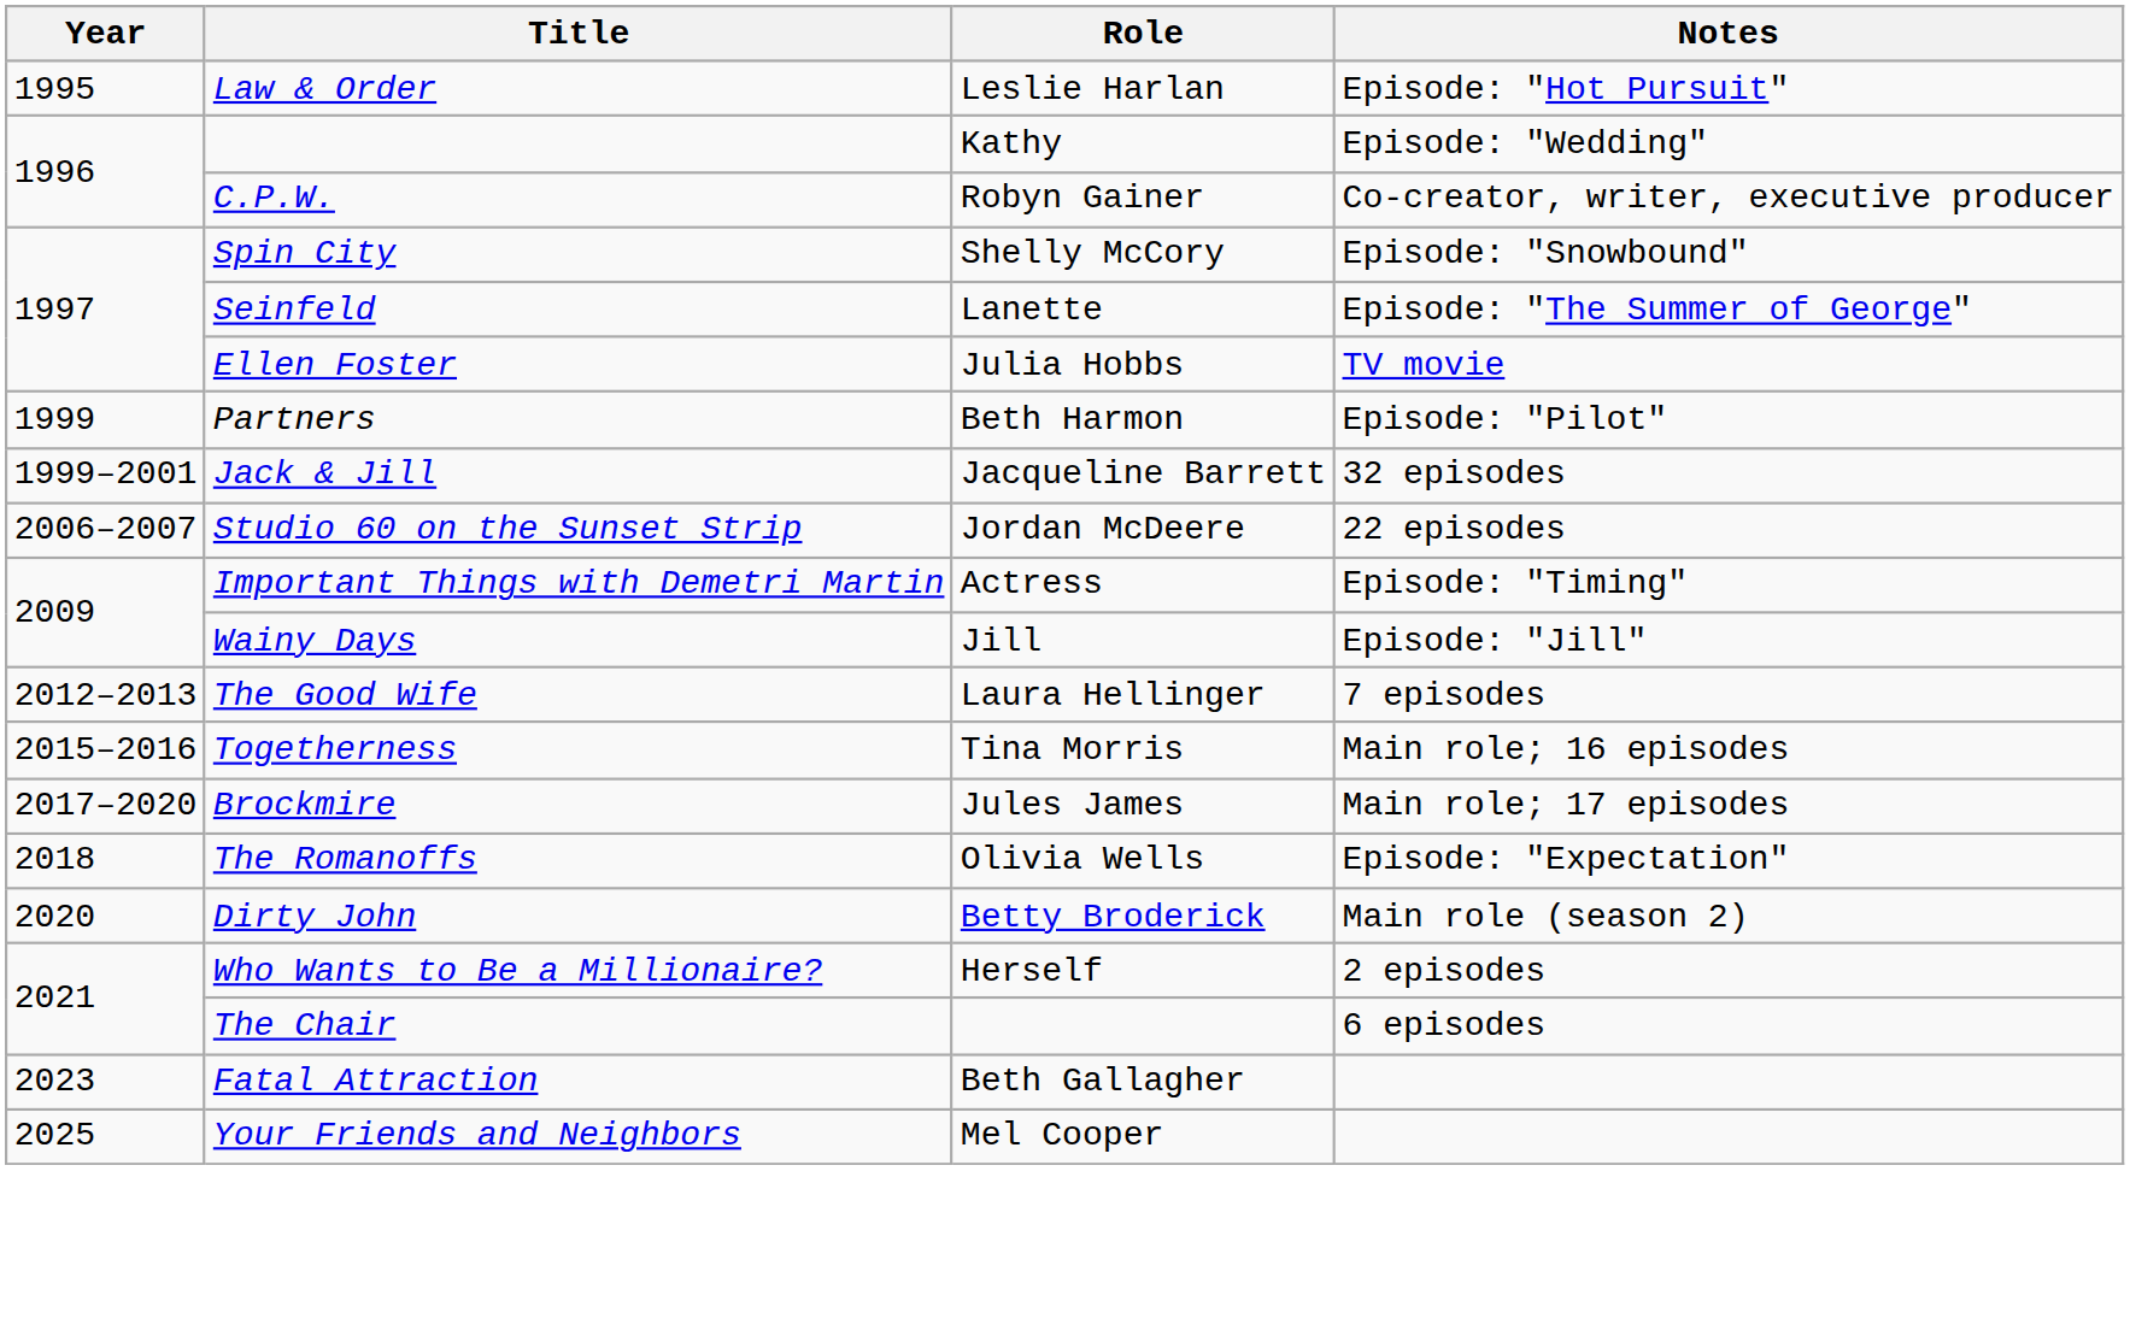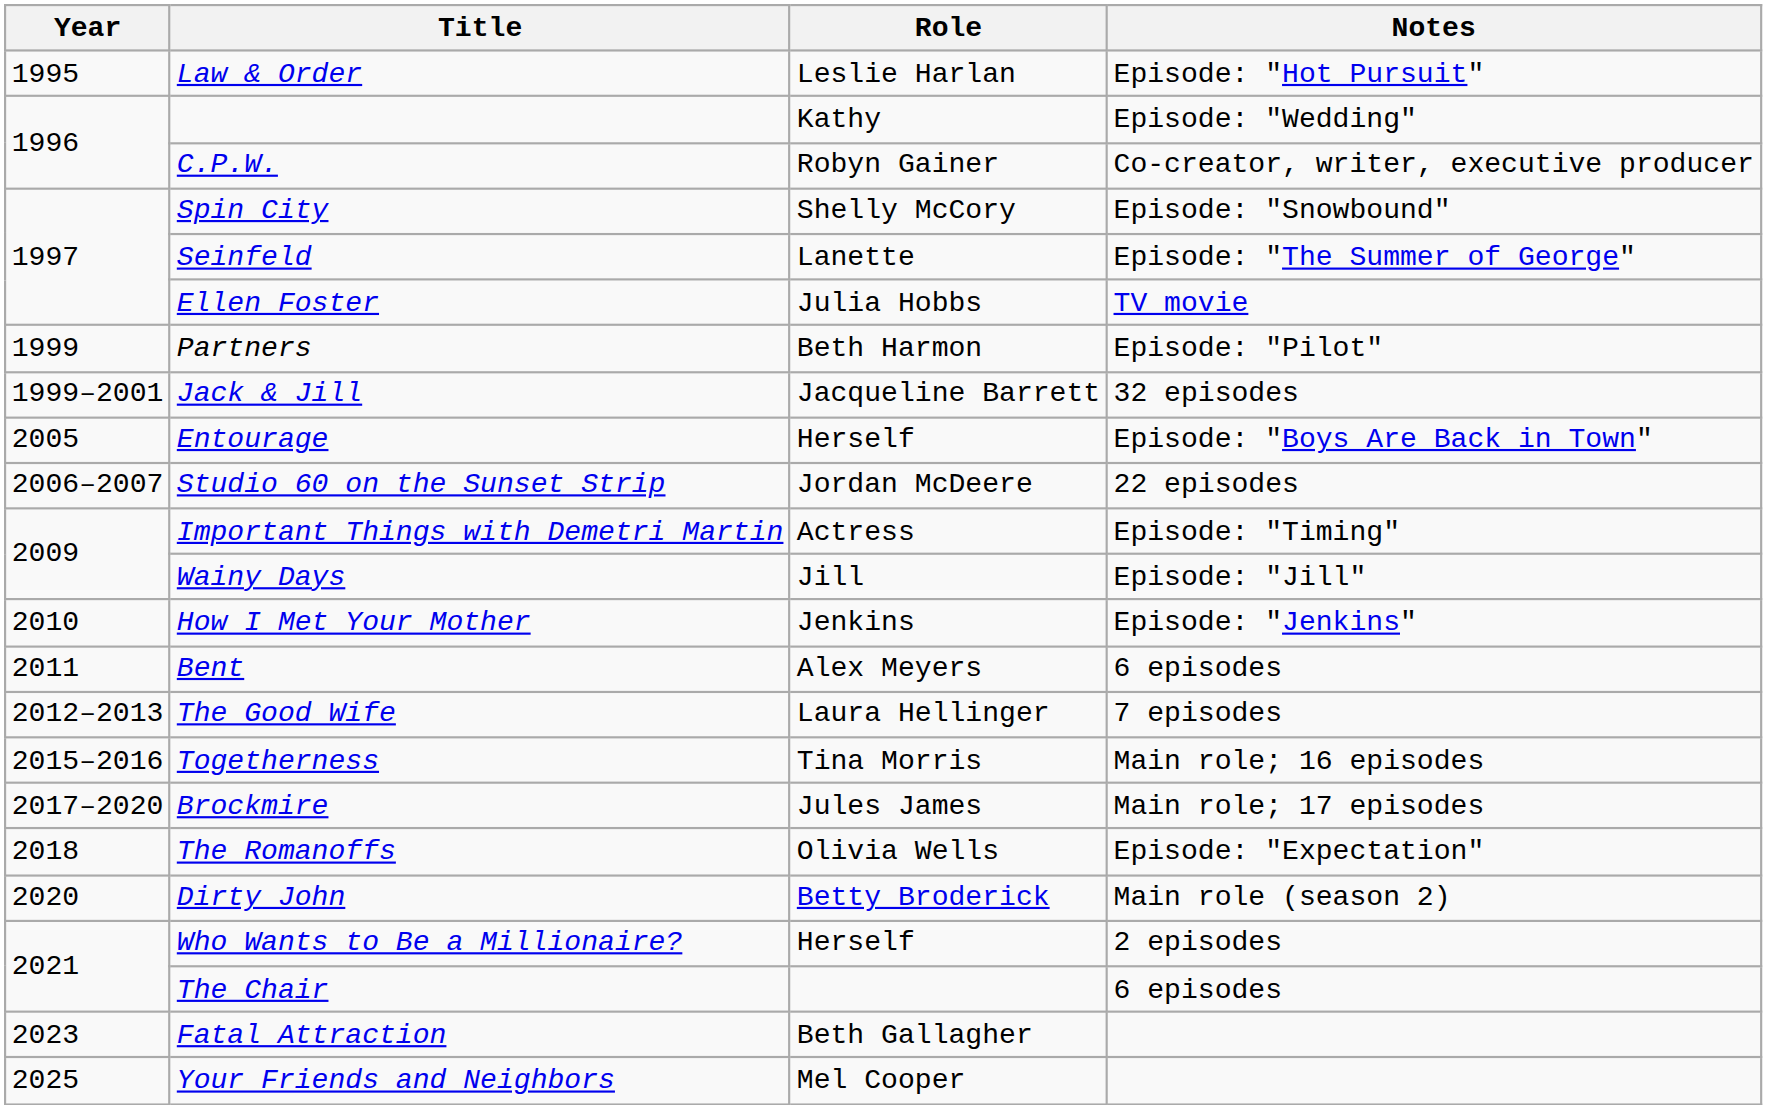+ row: 2005 | Entourage | Herself | Episode: "Boys Are Back in Town"
+ row: 2010 | How I Met Your Mother | Jenkins | Episode: "Jenkins"
+ row: 2011 | Bent | Alex Meyers | 6 episodes
